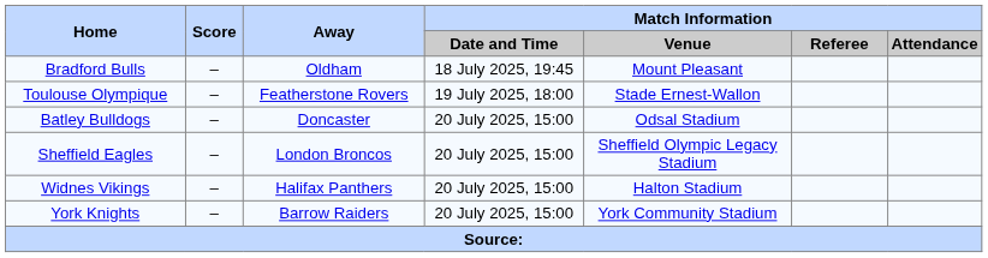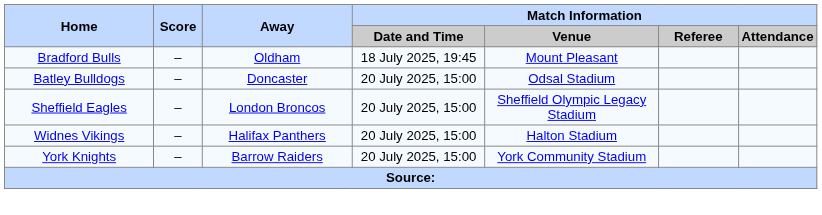- row: Toulouse Olympique | – | Featherstone Rovers | 19 July 2025, 18:00 | Stade Ernest-Wallon
